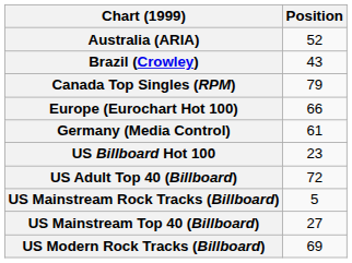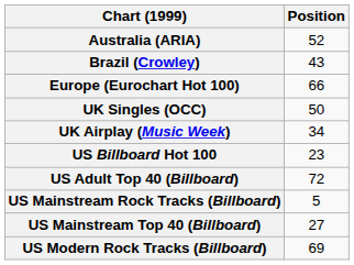- row: Canada Top Singles (RPM) | 79
- row: Germany (Media Control) | 61
+ row: UK Singles (OCC) | 50
+ row: UK Airplay (Music Week) | 34
